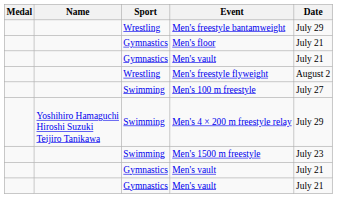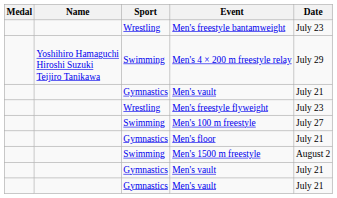Men's freestyle bantamweight | Date: July 29 -> July 23
rows swapped: Men's floor <-> Men's 4 × 200 m freestyle relay
Men's freestyle flyweight | Date: August 2 -> July 23
Men's 1500 m freestyle | Date: July 23 -> August 2
